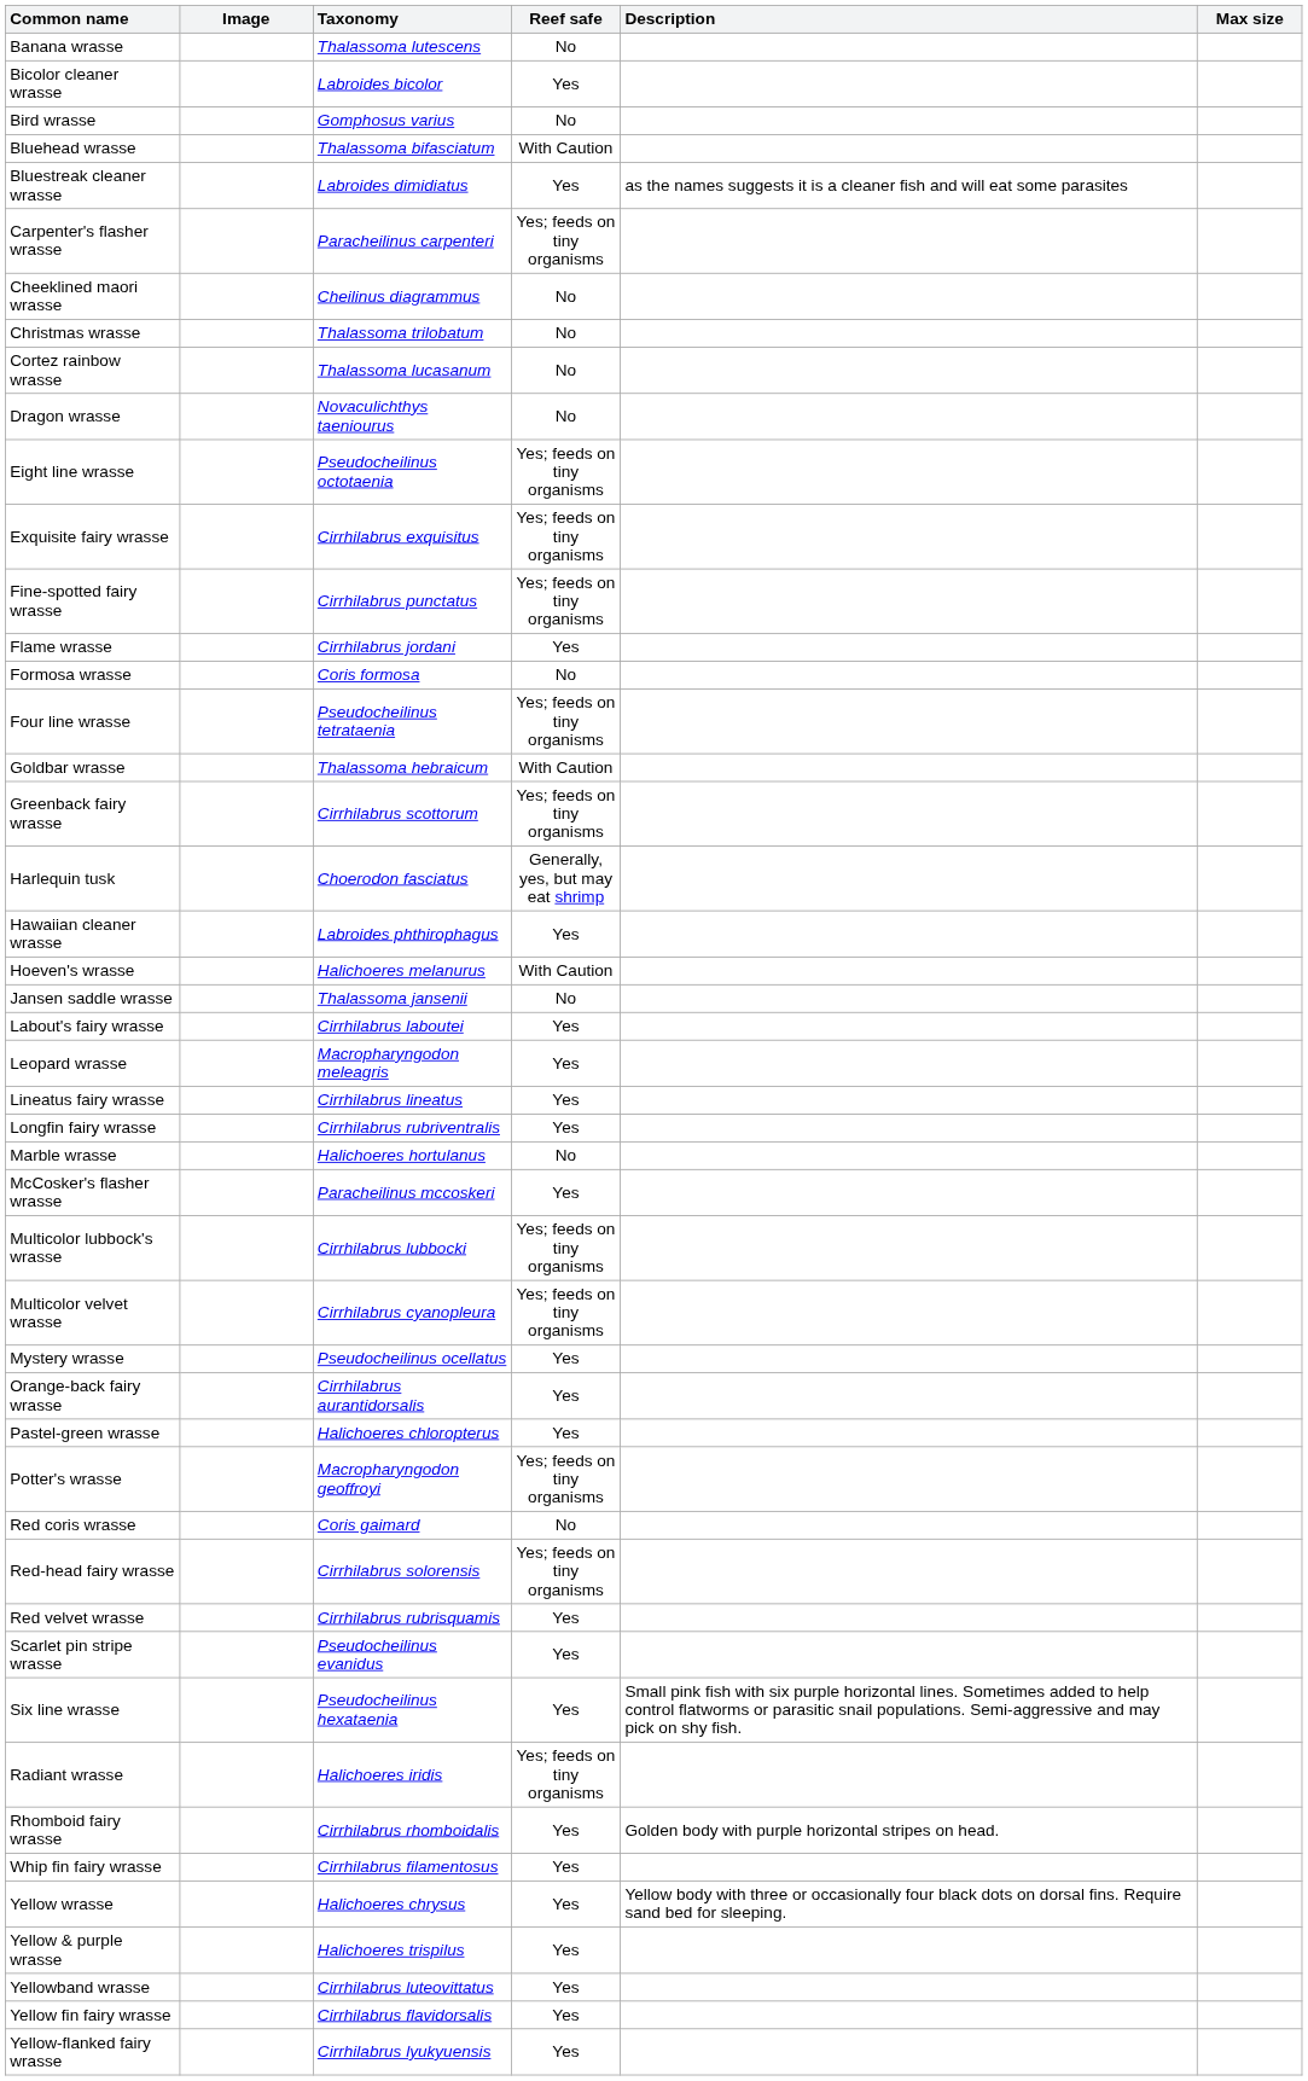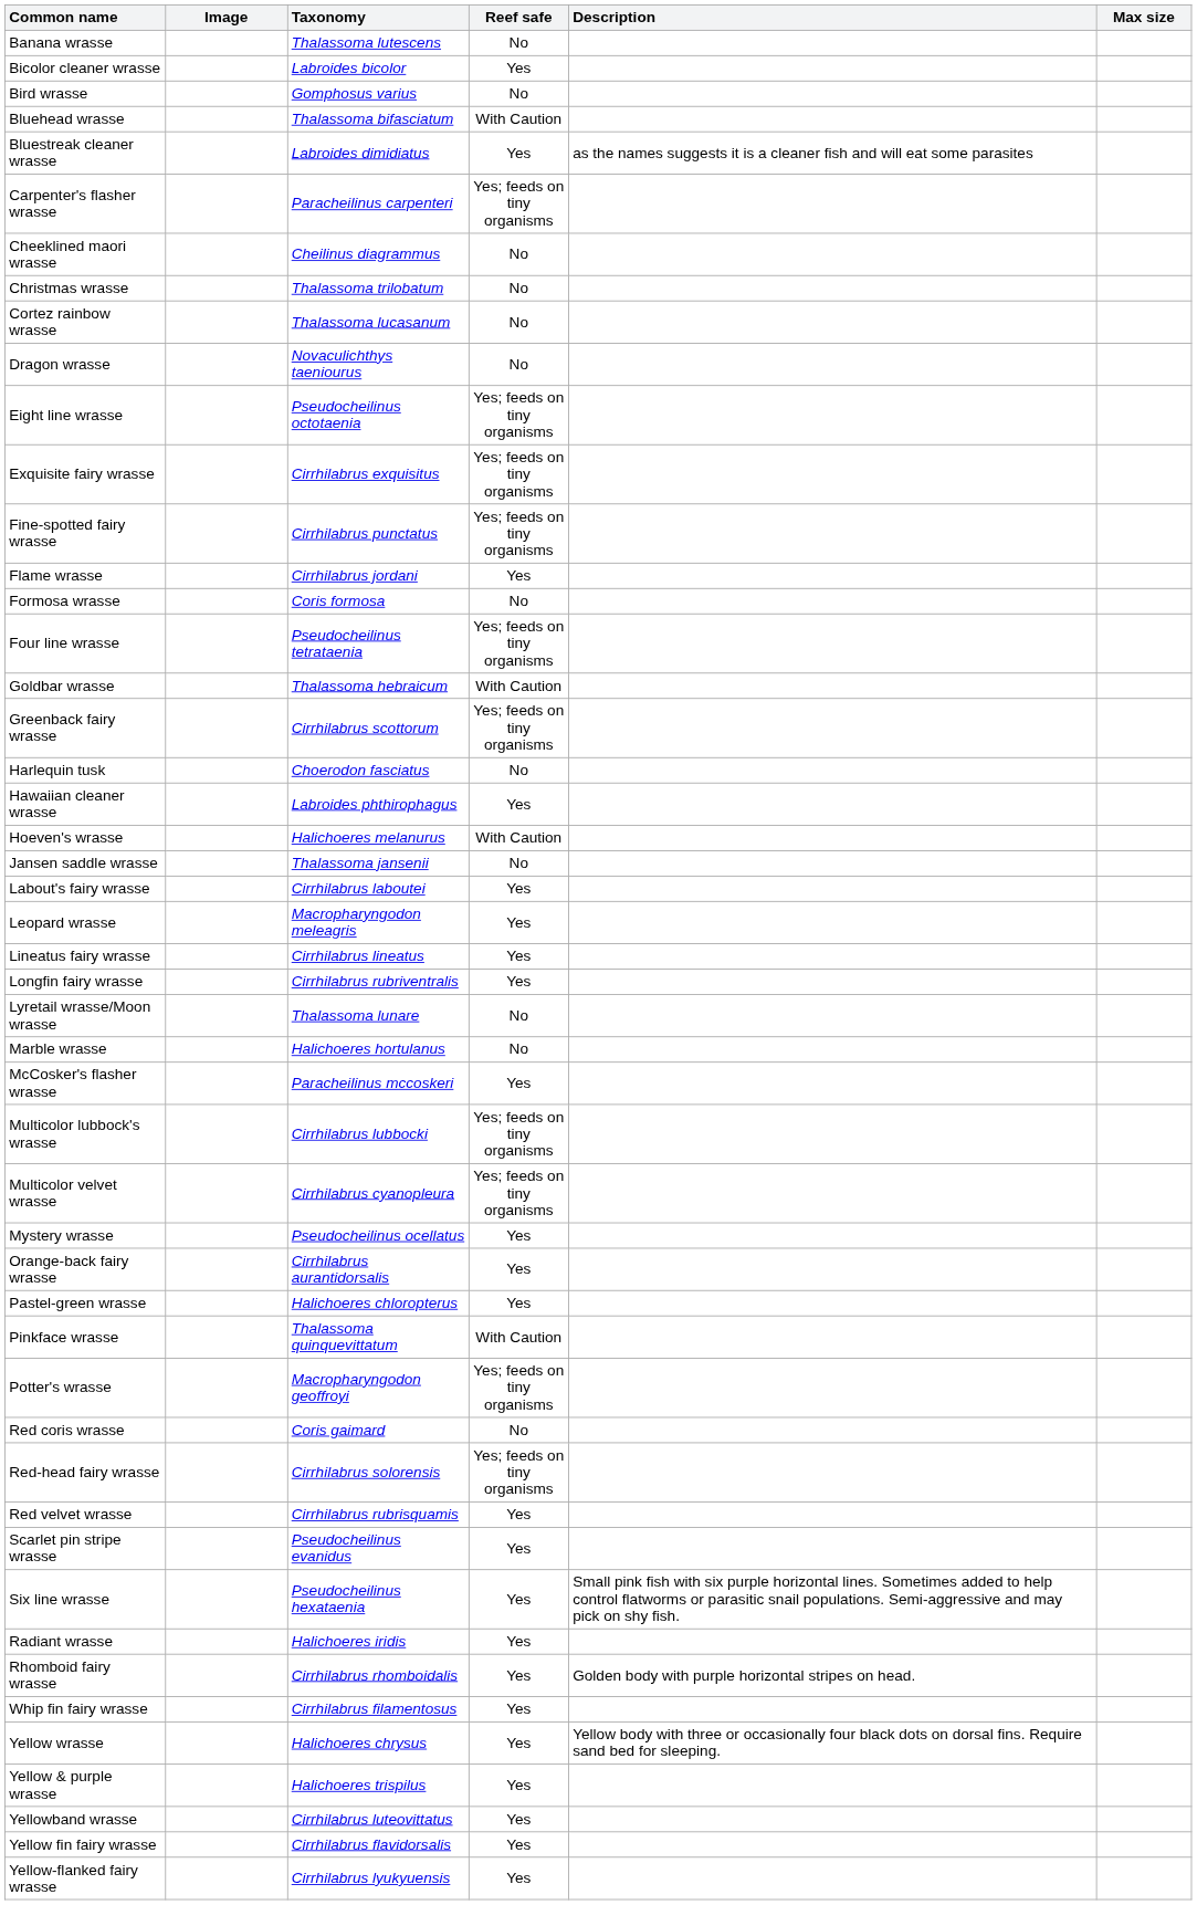Harlequin tusk | Reef safe: Generally, yes, but may eat shrimp -> No
+ row: Lyretail wrasse/Moon wrasse | Thalassoma lunare | No
+ row: Pinkface wrasse | Thalassoma quinquevittatum | With Caution
Radiant wrasse | Reef safe: Yes; feeds on tiny organisms -> Yes
